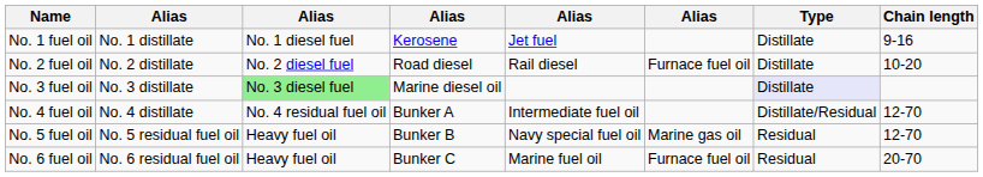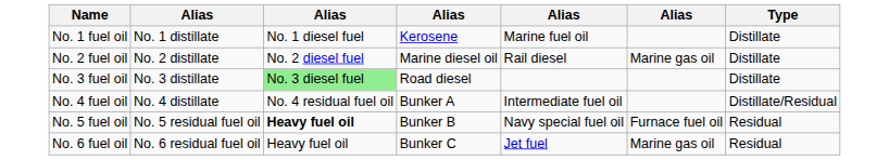- column: Chain length | 9-16 | 10-20 | 12-70 | 12-70 | 20-70
No. 1 fuel oil | column 5: Jet fuel -> Marine fuel oil
No. 2 fuel oil | column 4: Road diesel -> Marine diesel oil
No. 2 fuel oil | column 6: Furnace fuel oil -> Marine gas oil
No. 3 fuel oil | column 4: Marine diesel oil -> Road diesel
No. 3 fuel oil | Type: lavender background -> no background
No. 5 fuel oil | column 3: normal -> bold
No. 5 fuel oil | column 6: Marine gas oil -> Furnace fuel oil
No. 6 fuel oil | column 5: Marine fuel oil -> Jet fuel
No. 6 fuel oil | column 6: Furnace fuel oil -> Marine gas oil
